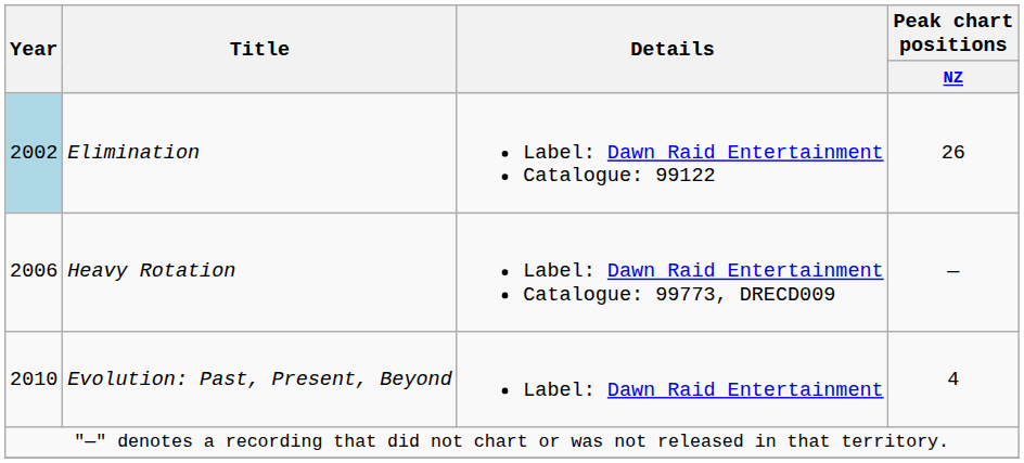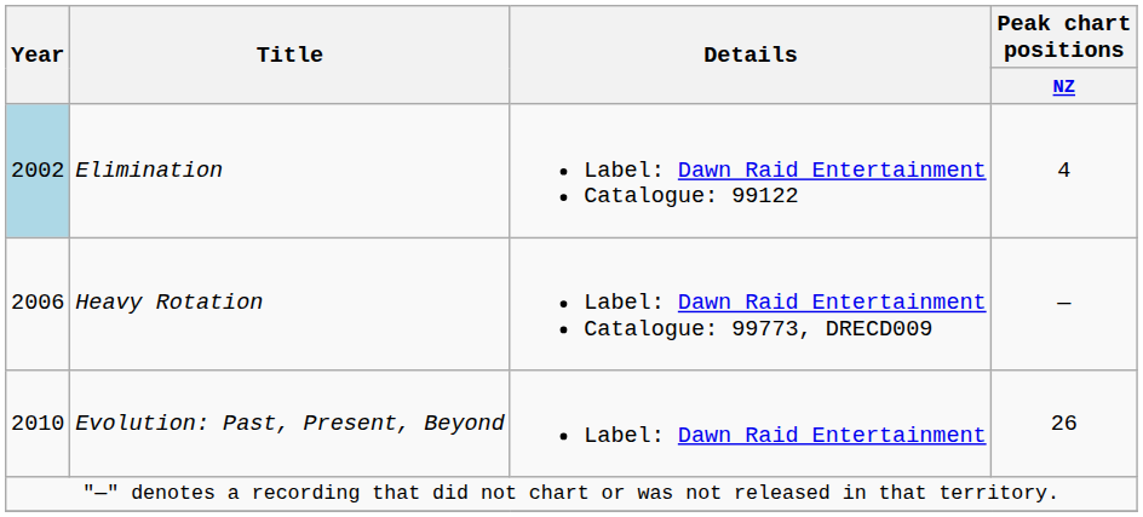Elimination | Peak chart positions / NZ: 26 -> 4
Evolution: Past, Present, Beyond | Peak chart positions / NZ: 4 -> 26
